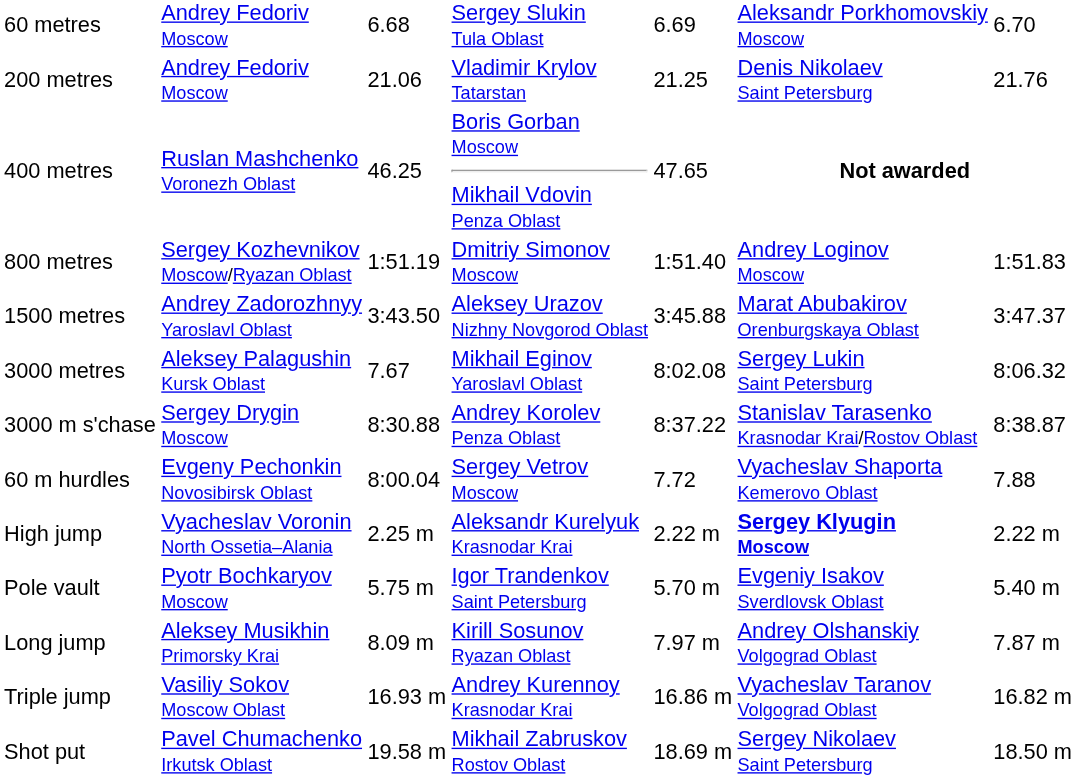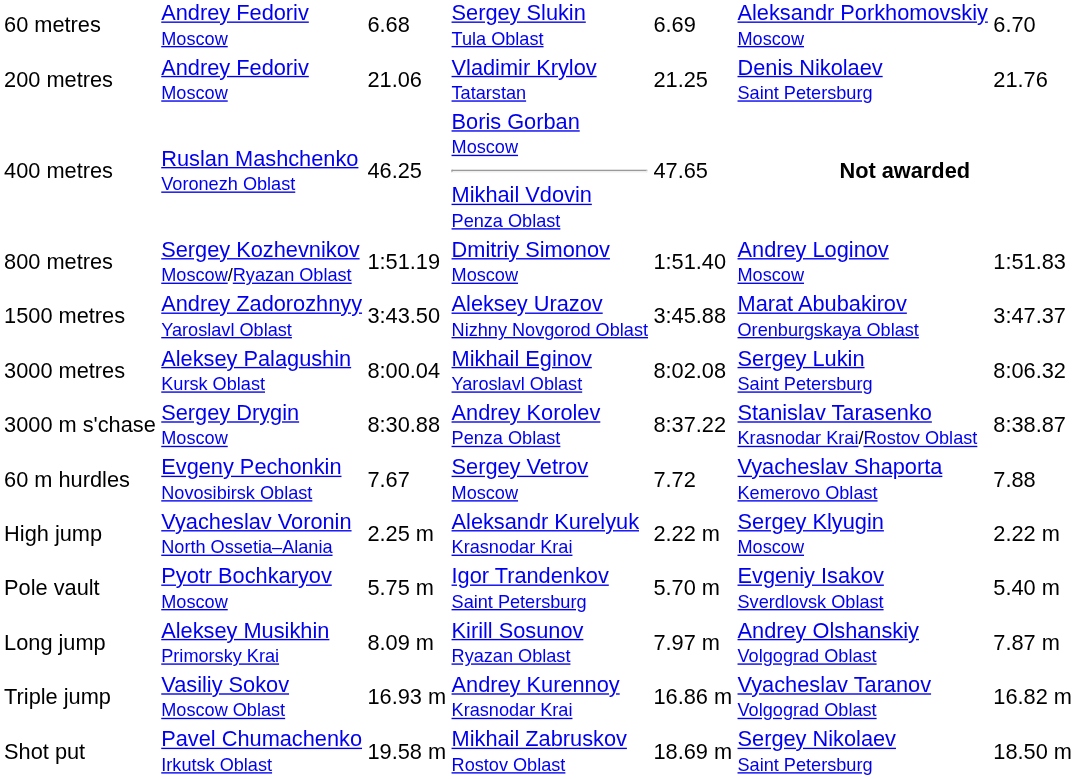3000 metres | column 3: 7.67 -> 8:00.04
60 m hurdles | column 3: 8:00.04 -> 7.67
High jump | column 6: bold -> normal
